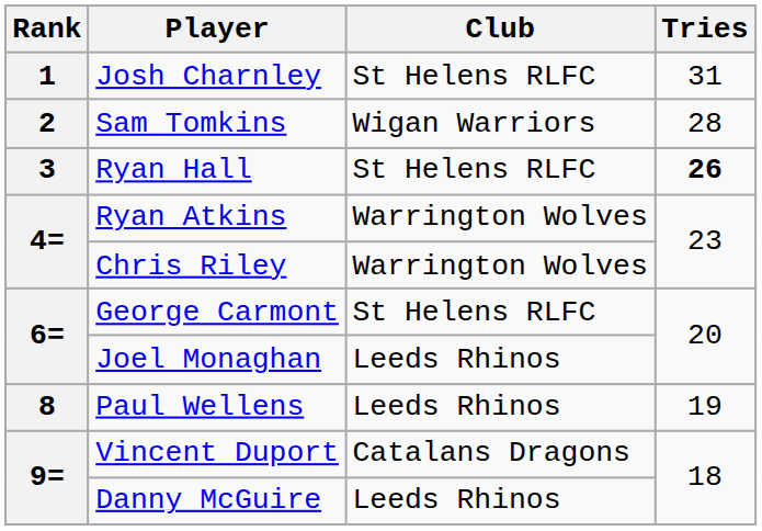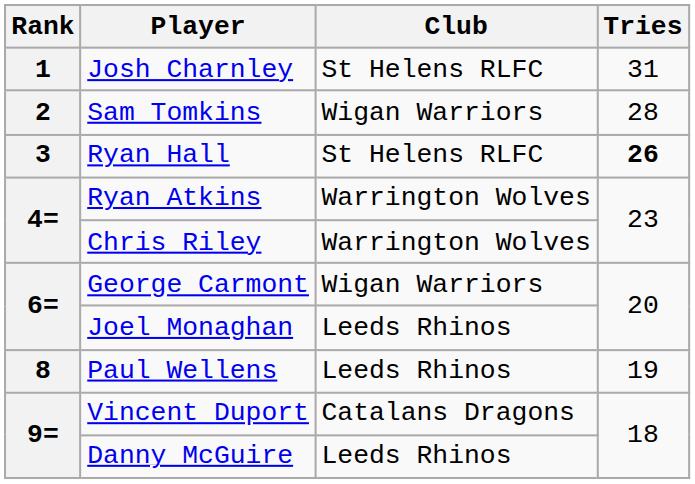George Carmont | Club: St Helens RLFC -> Wigan Warriors
